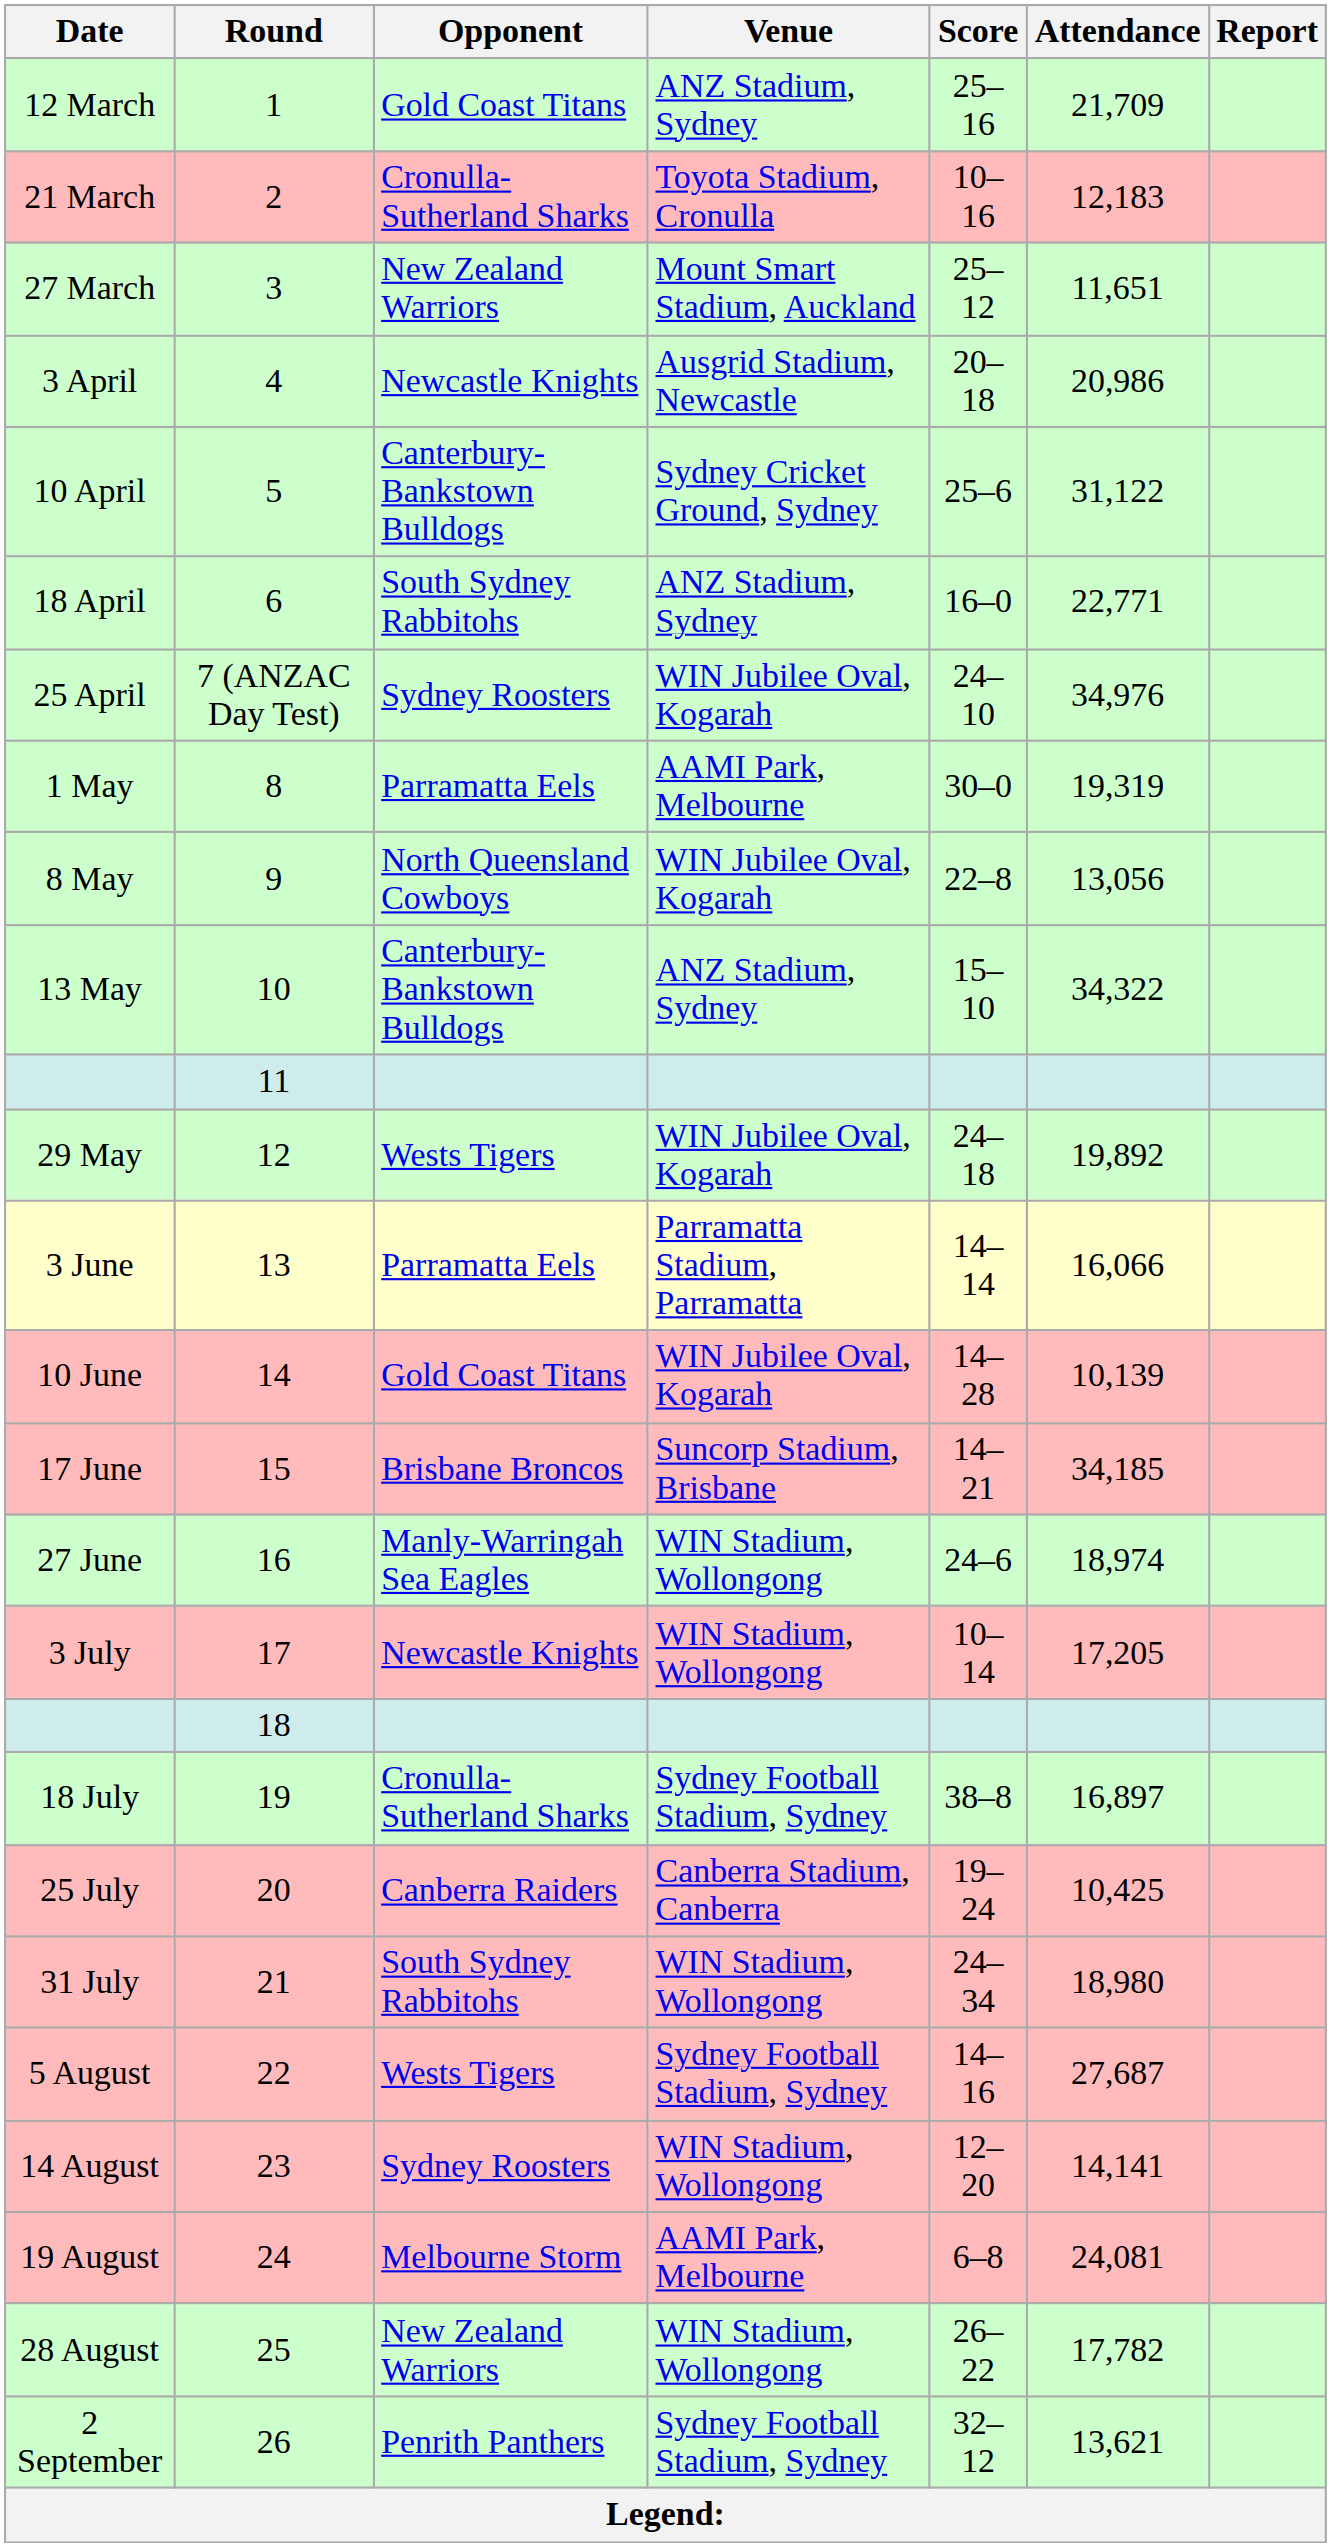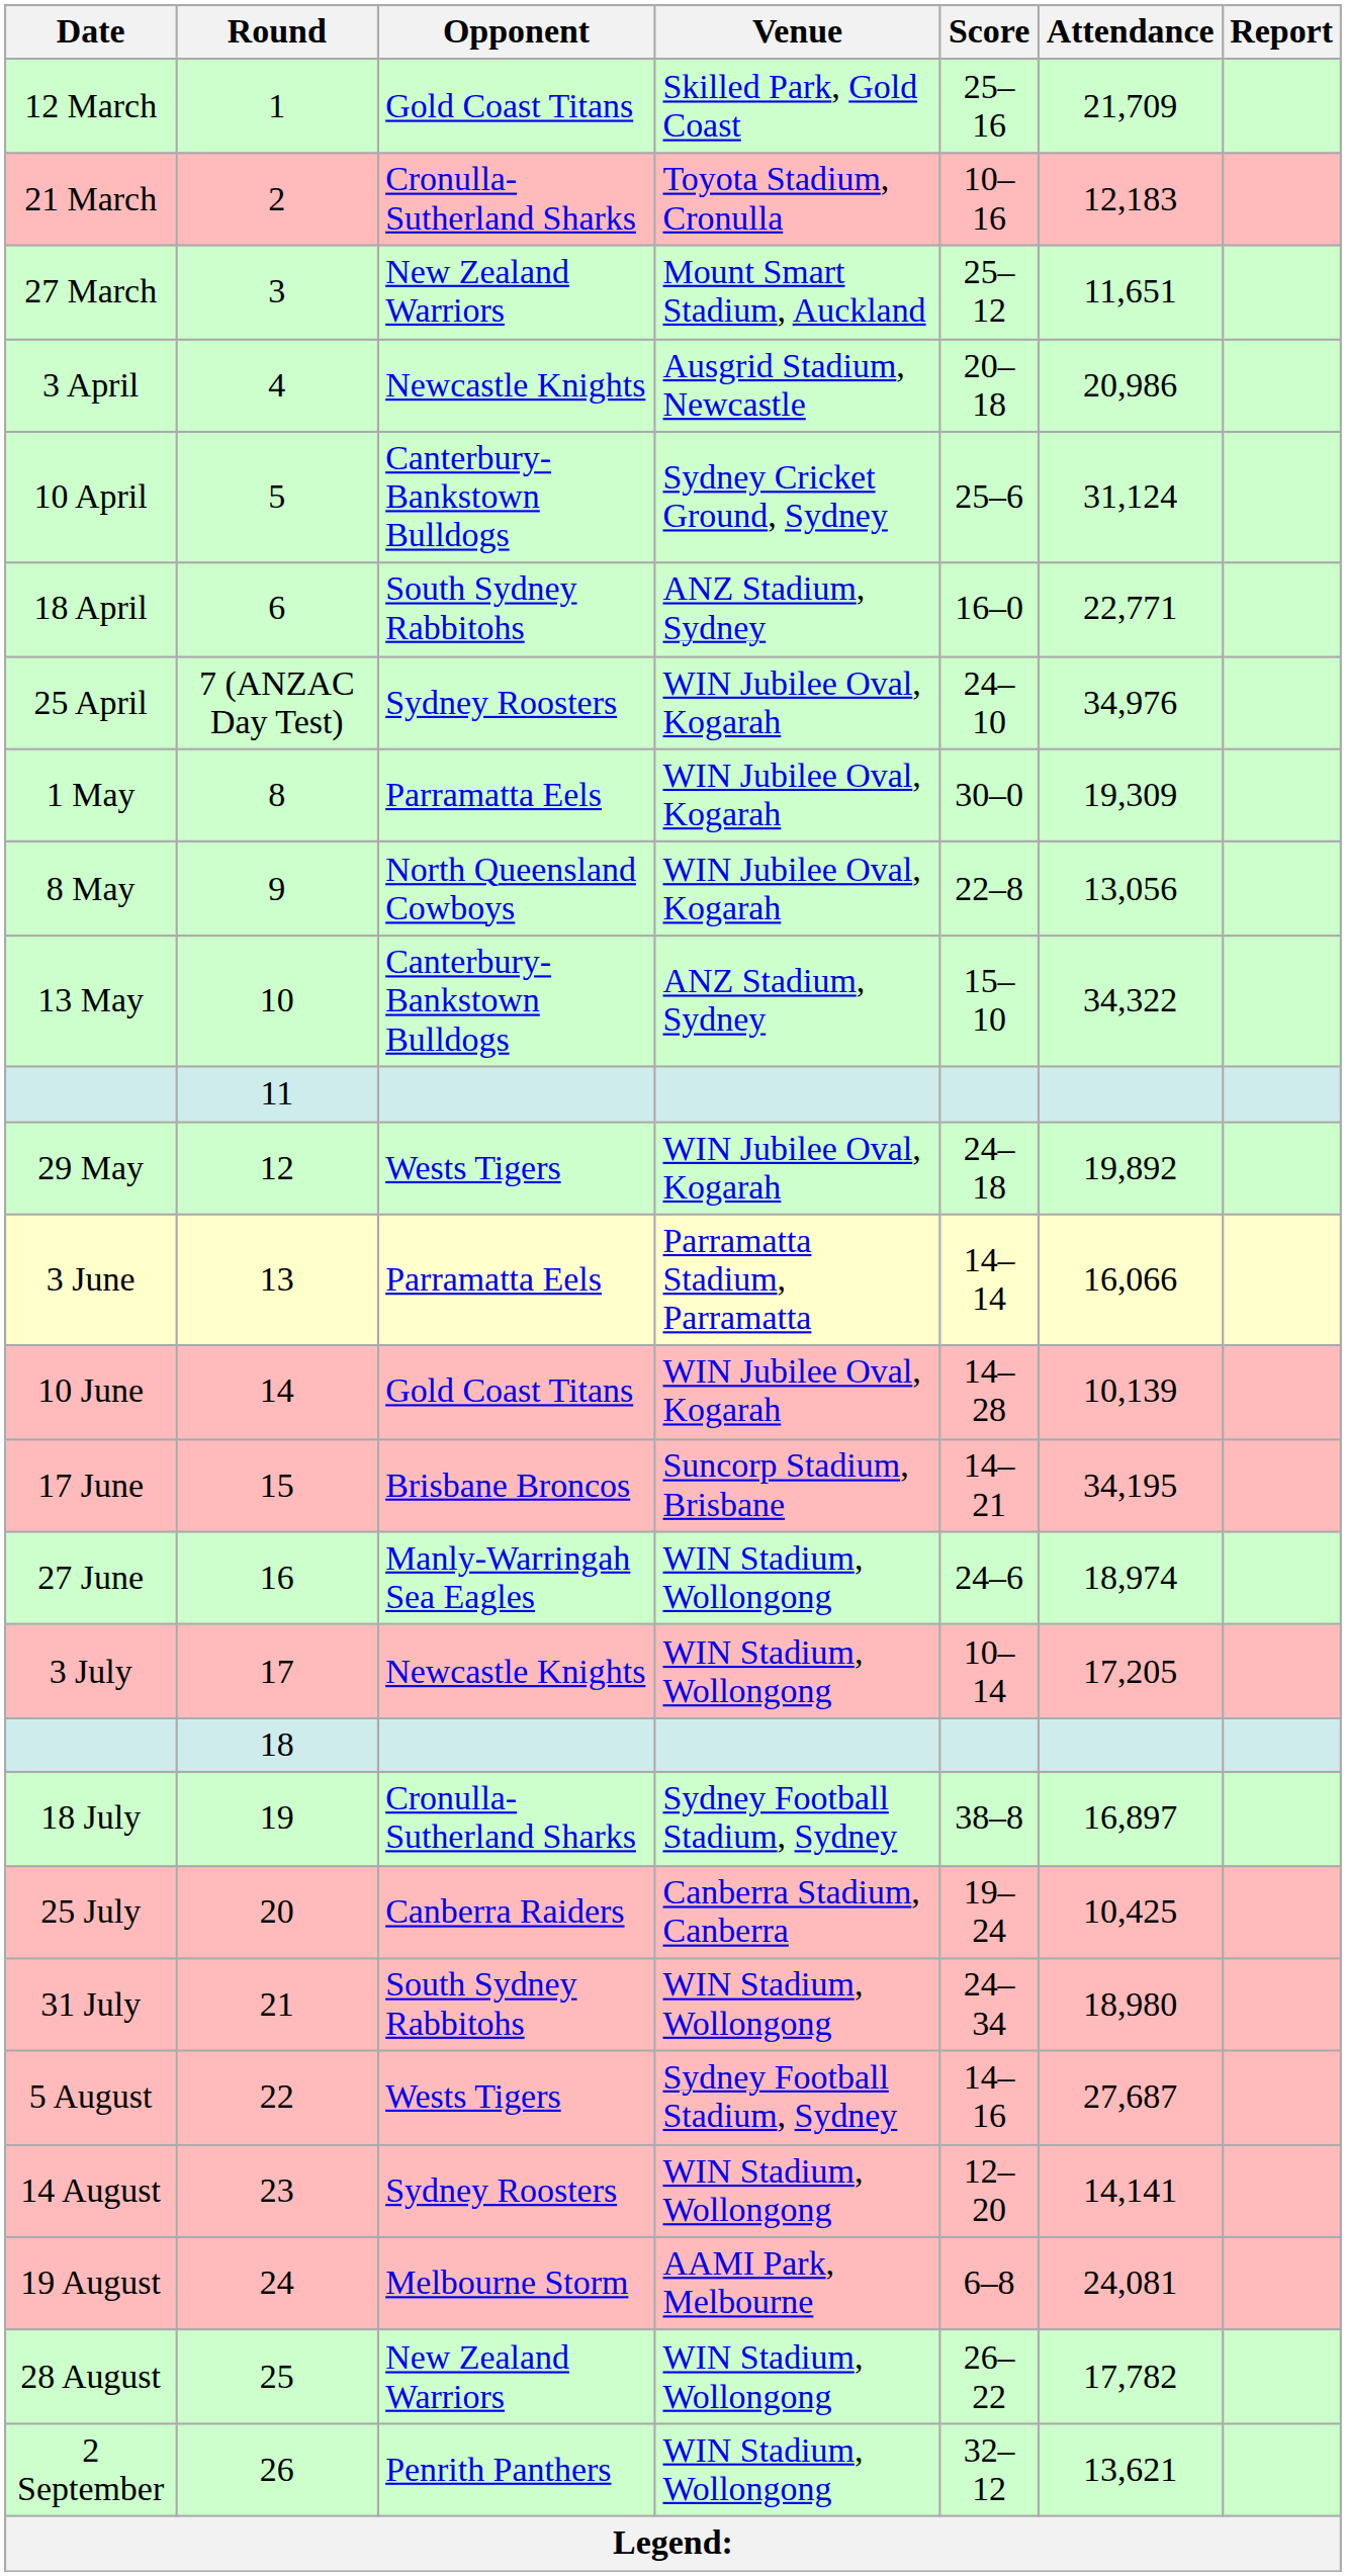12 March | Venue: ANZ Stadium, Sydney -> Skilled Park, Gold Coast
10 April | Attendance: 31,122 -> 31,124
1 May | Venue: AAMI Park, Melbourne -> WIN Jubilee Oval, Kogarah
1 May | Attendance: 19,319 -> 19,309
17 June | Attendance: 34,185 -> 34,195
2 September | Venue: Sydney Football Stadium, Sydney -> WIN Stadium, Wollongong
